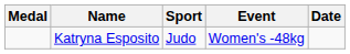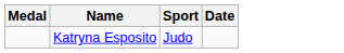- column: Event | Women's -48kg
